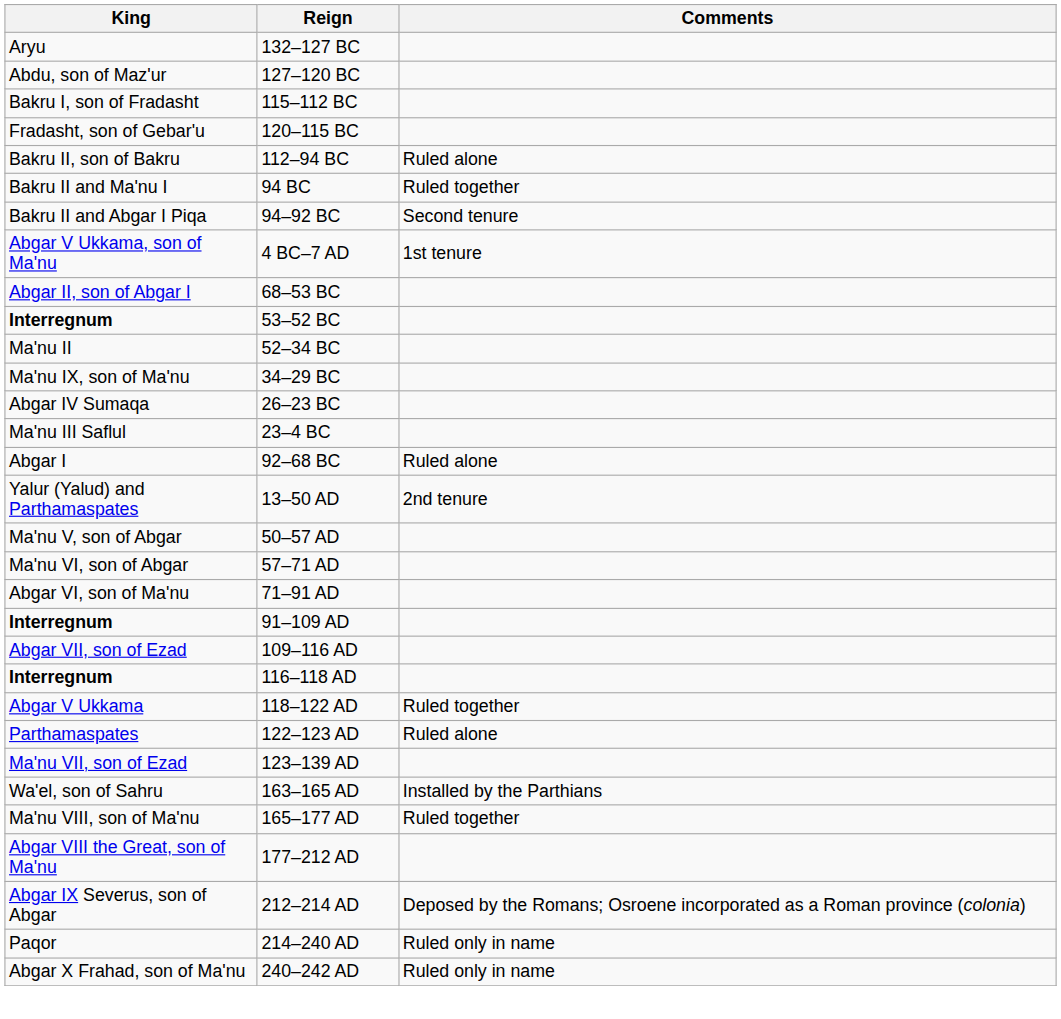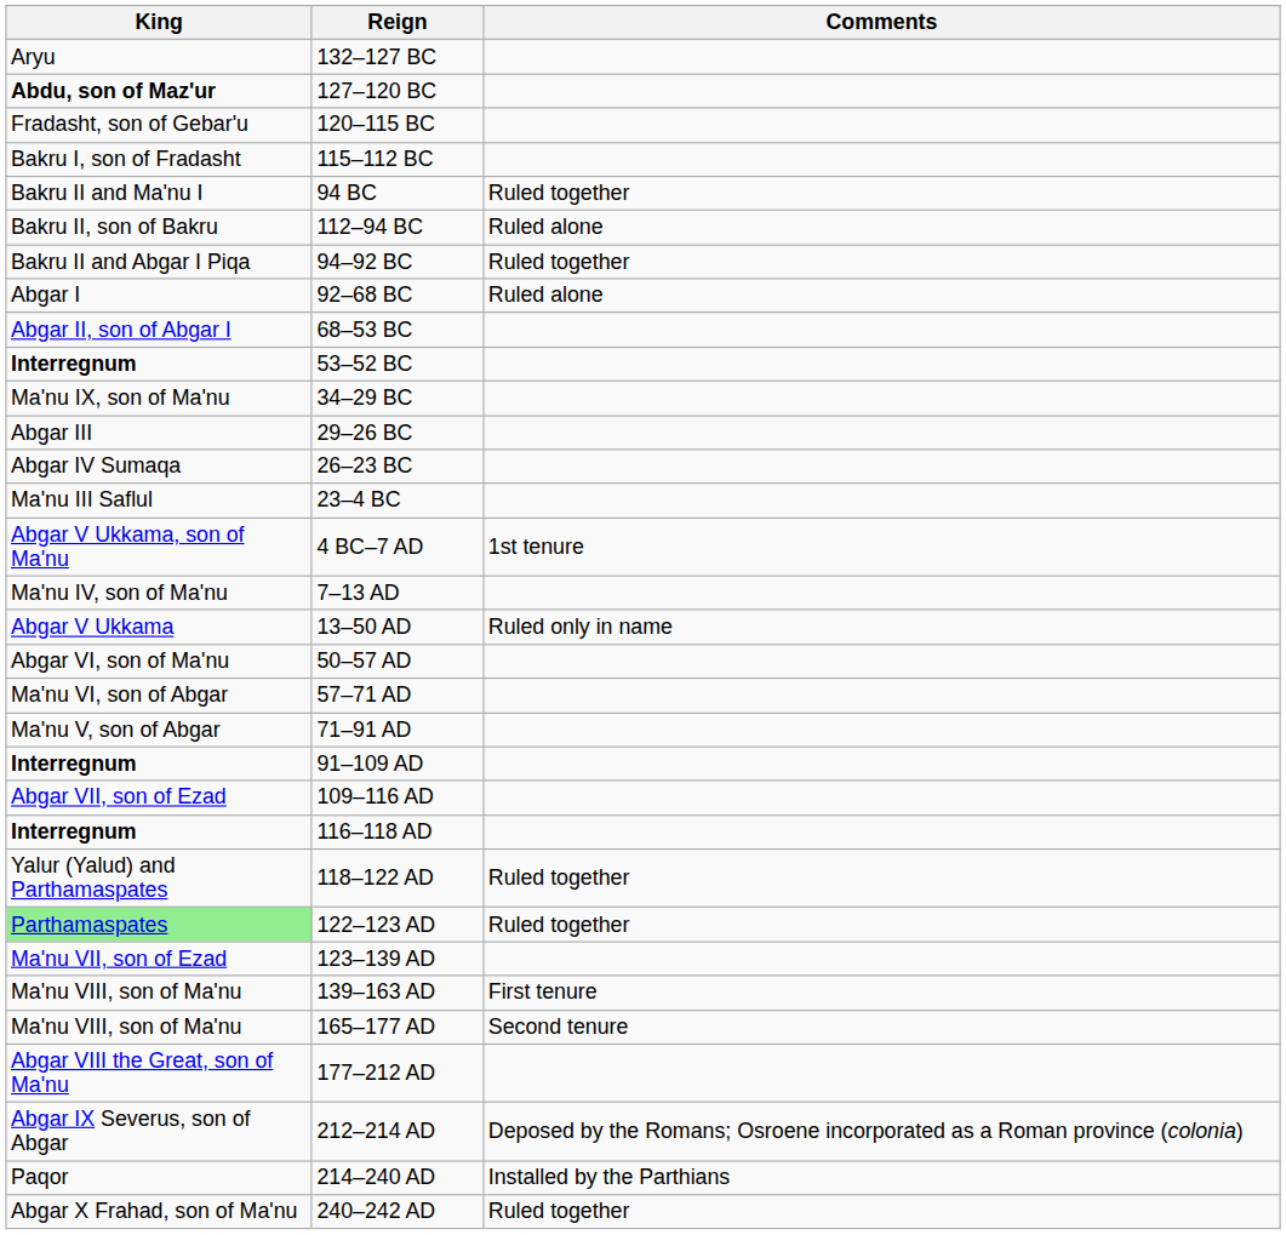127–120 BC | King: normal -> bold
rows swapped: 120–115 BC <-> 115–112 BC
rows swapped: 112–94 BC <-> 94 BC
94–92 BC | Comments: Second tenure -> Ruled together
rows swapped: 92–68 BC <-> 4 BC–7 AD
- row: Ma'nu II | 52–34 BC
+ row: Abgar III | 29–26 BC
+ row: Ma'nu IV, son of Ma'nu | 7–13 AD
13–50 AD | King: Yalur (Yalud) and Parthamaspates -> Abgar V Ukkama
13–50 AD | Comments: 2nd tenure -> Ruled only in name
50–57 AD | King: Ma'nu V, son of Abgar -> Abgar VI, son of Ma'nu
71–91 AD | King: Abgar VI, son of Ma'nu -> Ma'nu V, son of Abgar
118–122 AD | King: Abgar V Ukkama -> Yalur (Yalud) and Parthamaspates
122–123 AD | King: no background -> lightgreen background
122–123 AD | Comments: Ruled alone -> Ruled together
+ row: Ma'nu VIII, son of Ma'nu | 139–163 AD | First tenure
- row: Wa'el, son of Sahru | 163–165 AD | Installed by the Parthians
165–177 AD | Comments: Ruled together -> Second tenure
214–240 AD | Comments: Ruled only in name -> Installed by the Parthians
240–242 AD | Comments: Ruled only in name -> Ruled together
